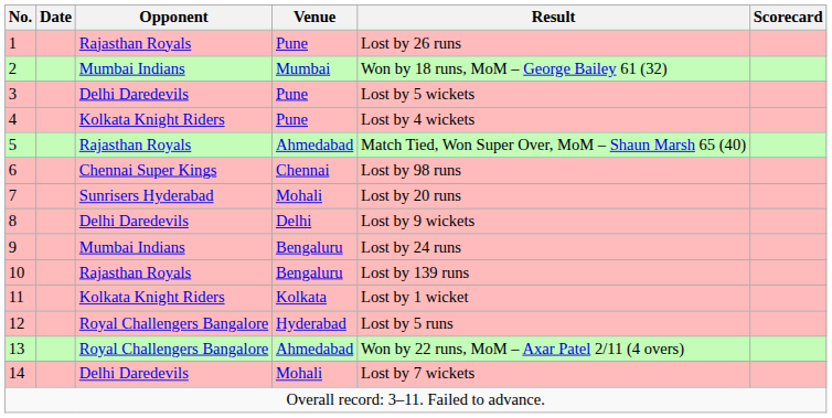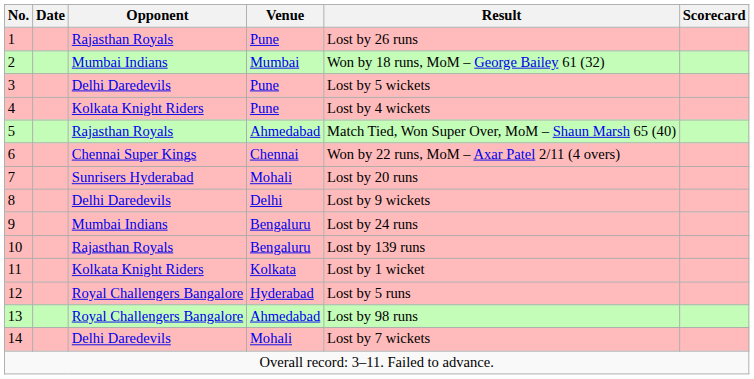6 | Result: Lost by 98 runs -> Won by 22 runs, MoM – Axar Patel 2/11 (4 overs)
13 | Result: Won by 22 runs, MoM – Axar Patel 2/11 (4 overs) -> Lost by 98 runs
